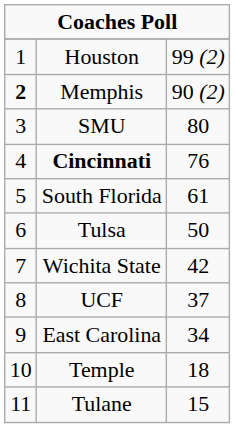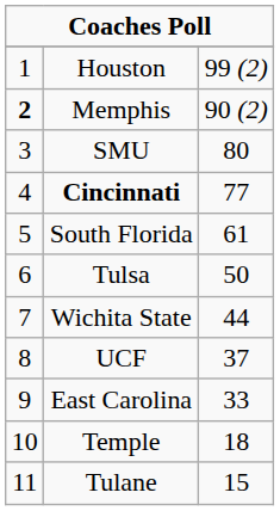Cincinnati | column 3: 76 -> 77
Wichita State | column 3: 42 -> 44
East Carolina | column 3: 34 -> 33
